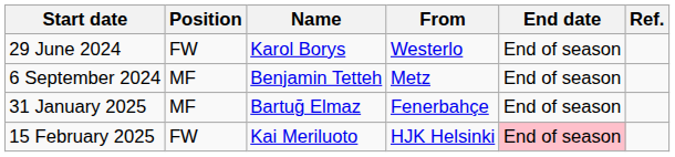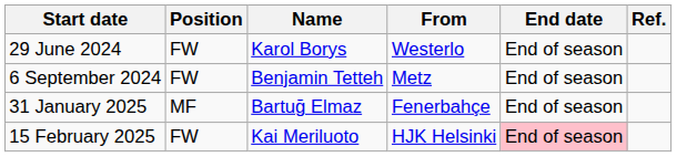6 September 2024 | Position: MF -> FW
